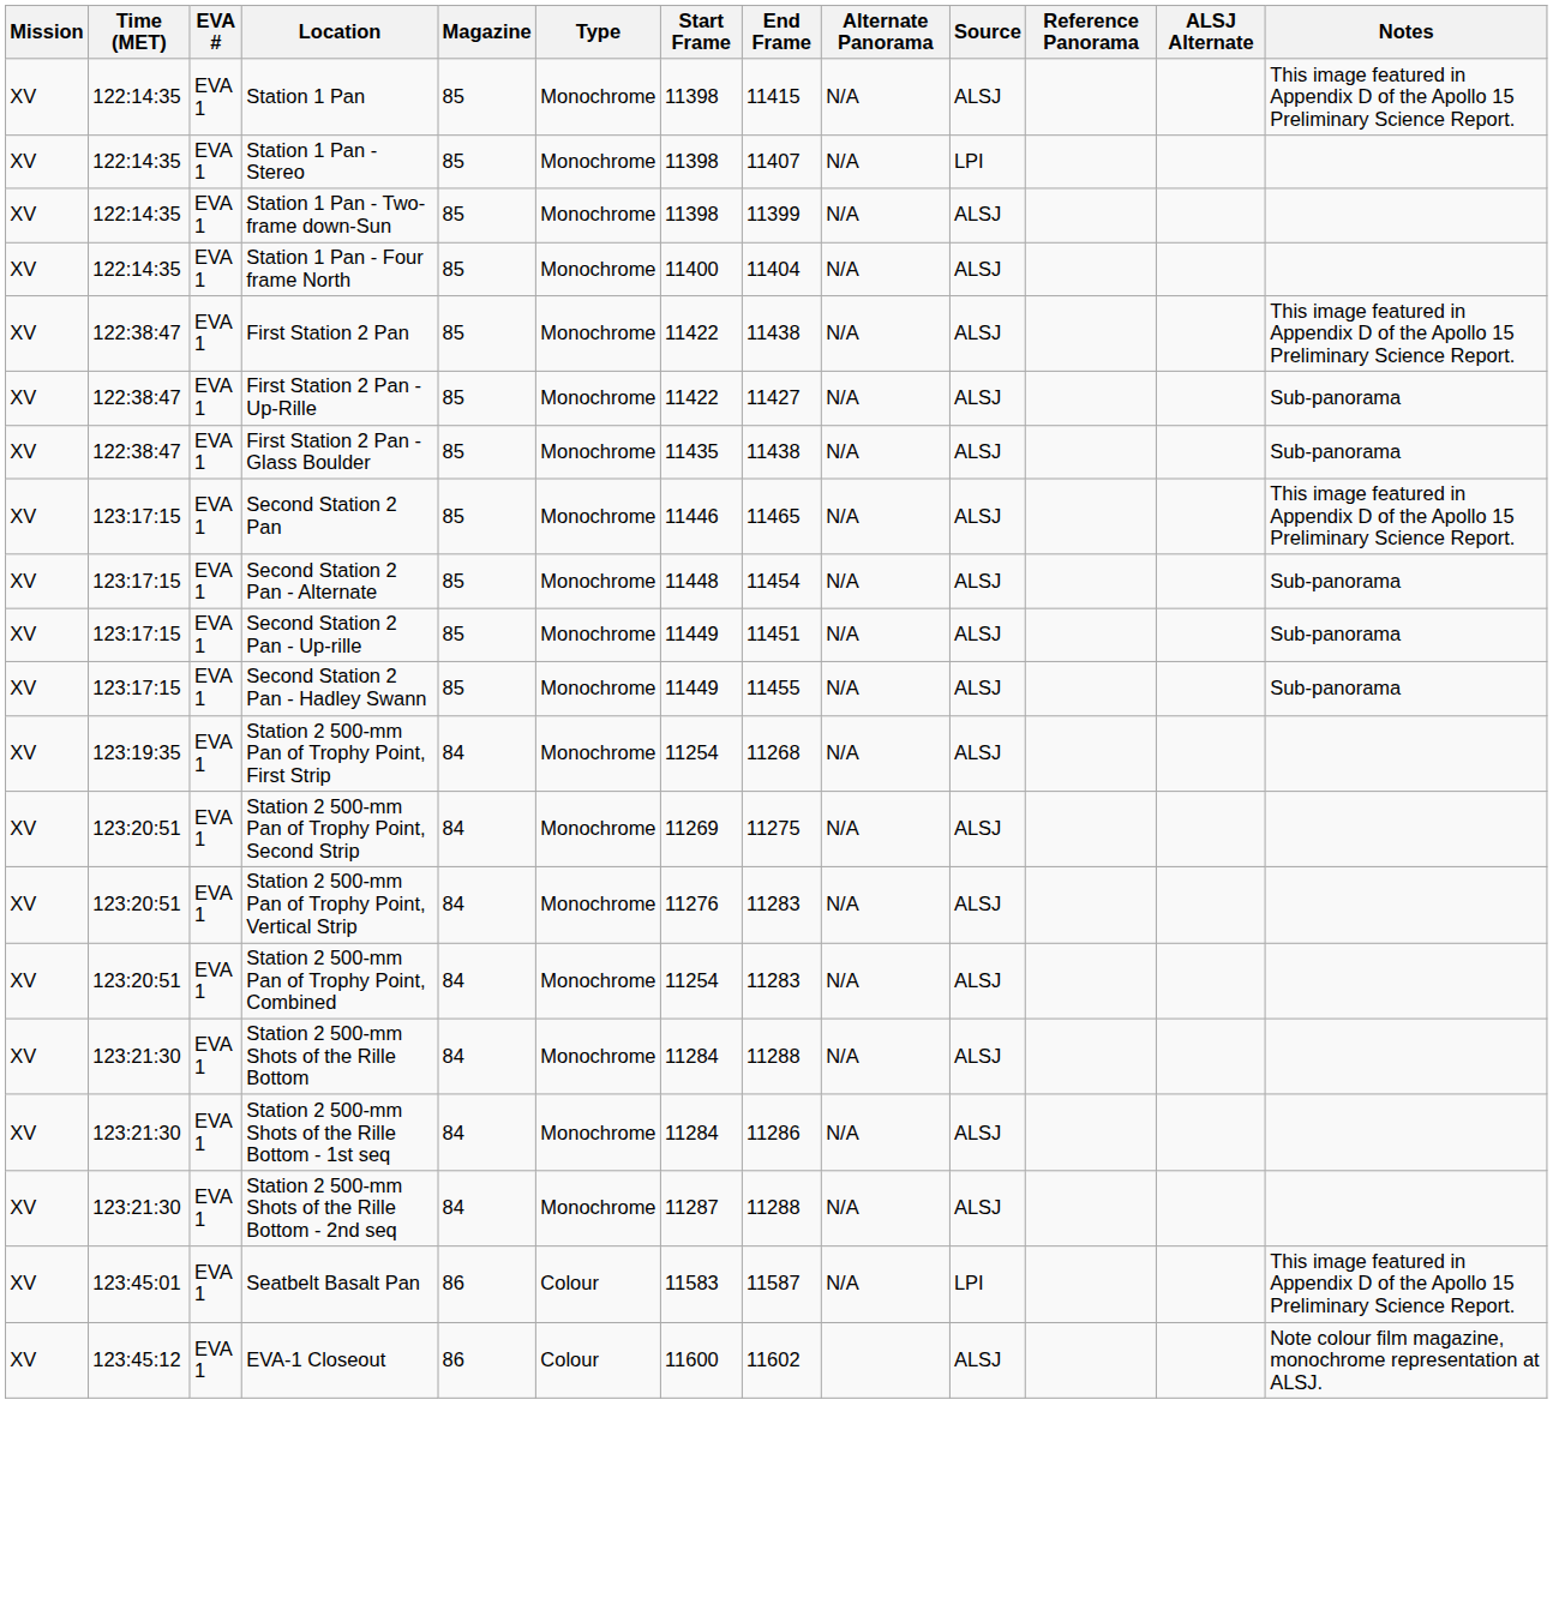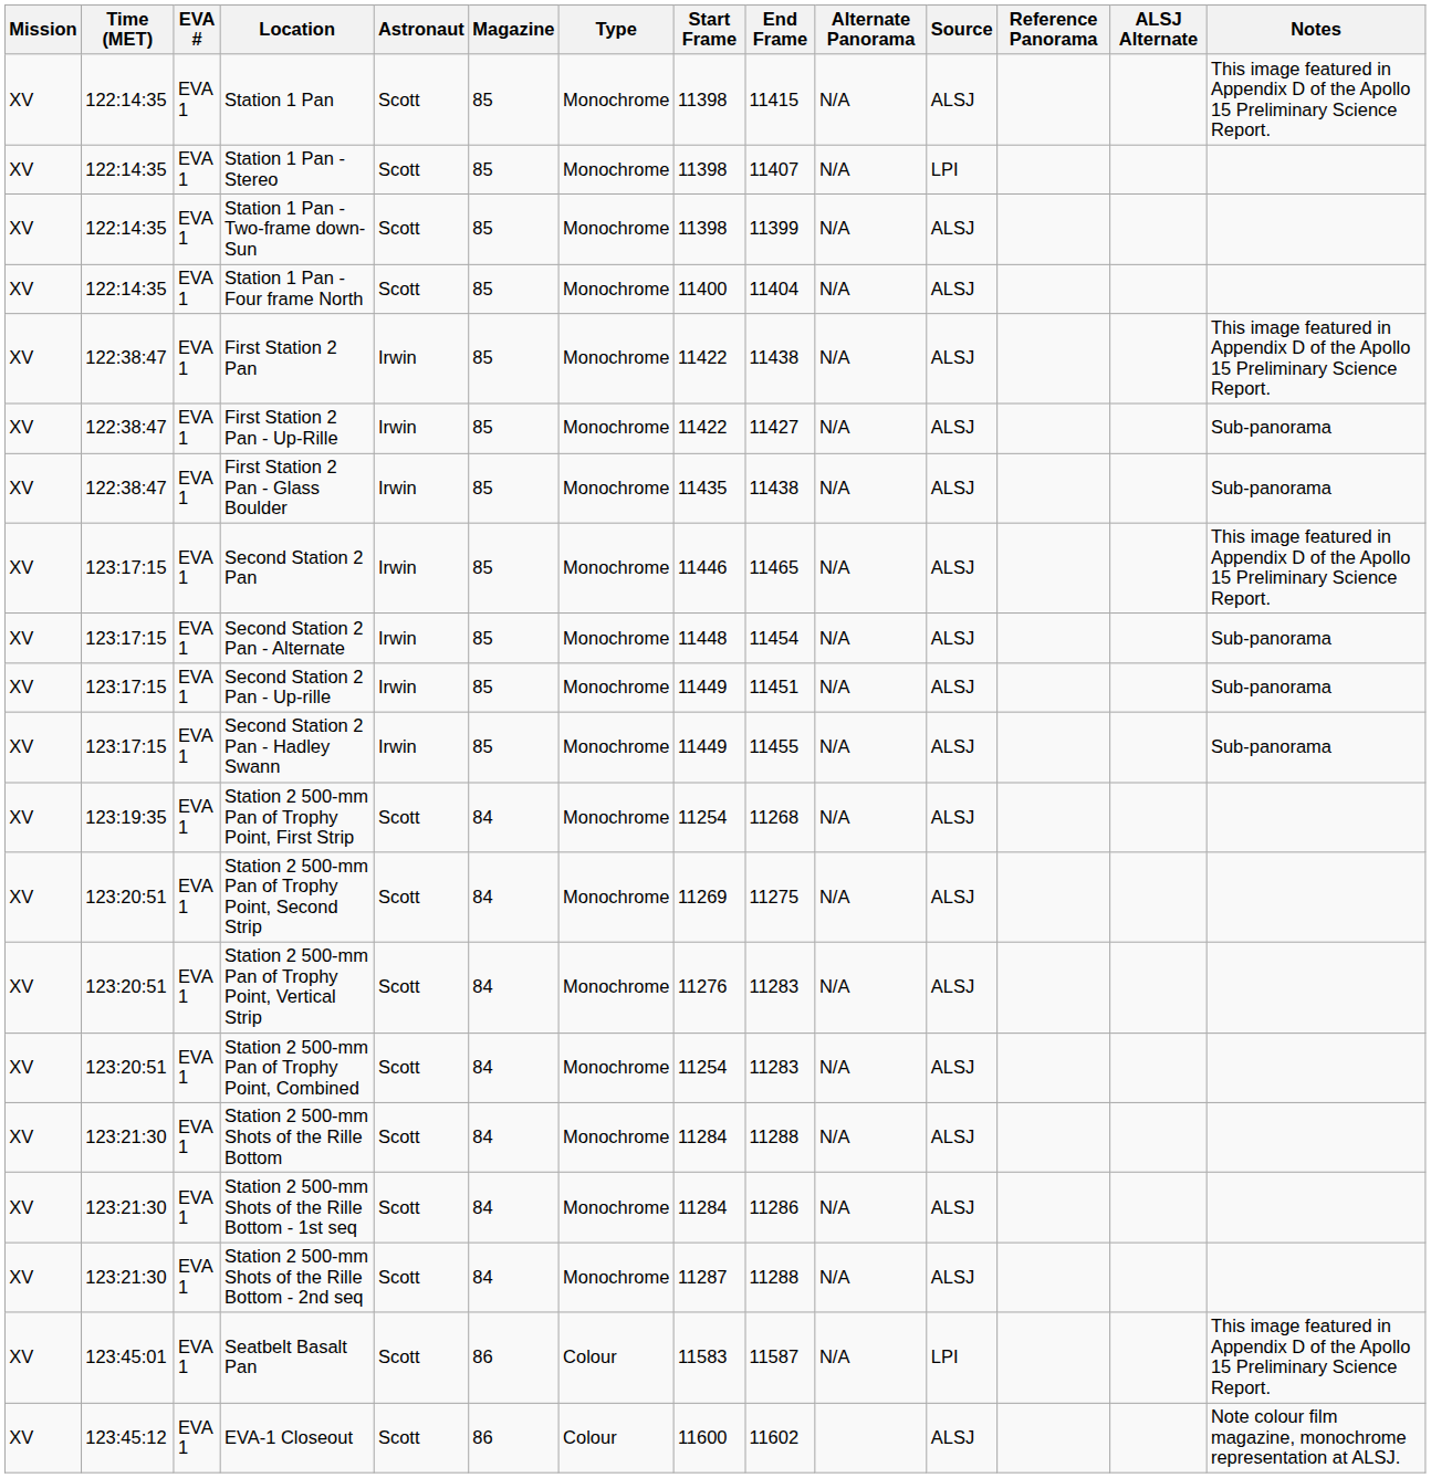+ column: Astronaut | Scott | Scott | Scott | Scott | Irwin | Irwin | Irwin | Irwin | Irwin | Irwin | Irwin | Scott | Scott | Scott | Scott | Scott | Scott | Scott | Scott | Scott
